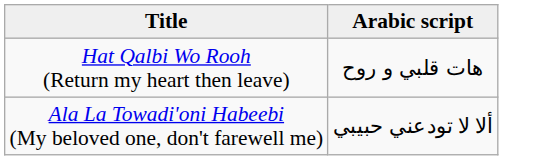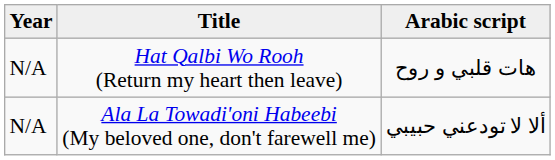+ column: Year | N/A | N/A
